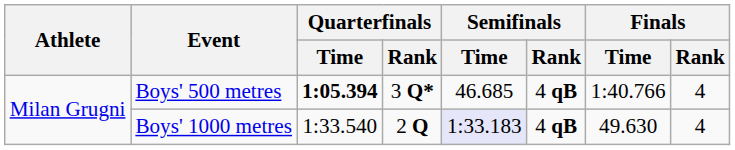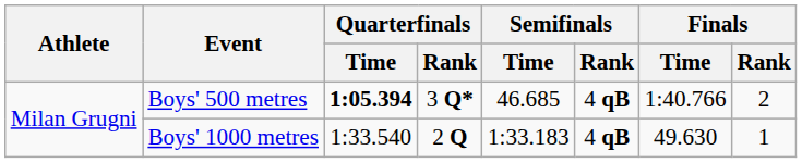Boys' 500 metres | Finals / Rank: 4 -> 2
Boys' 1000 metres | Semifinals / Time: lavender background -> no background
Boys' 1000 metres | Finals / Rank: 4 -> 1
